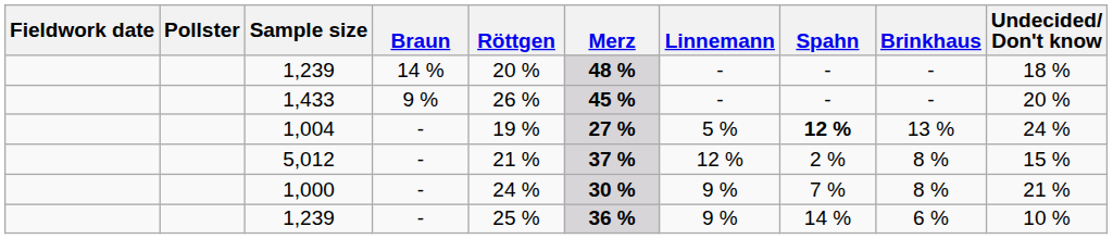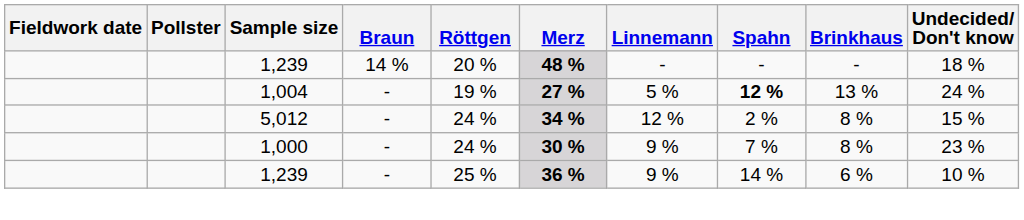- row: 1,433 | 9 % | 26 % | 45 % | - | - | - | 20 %
5,012 | Röttgen: 21 % -> 24 %
5,012 | Merz: 37 % -> 34 %
1,000 | Undecided/ Don't know: 21 % -> 23 %
